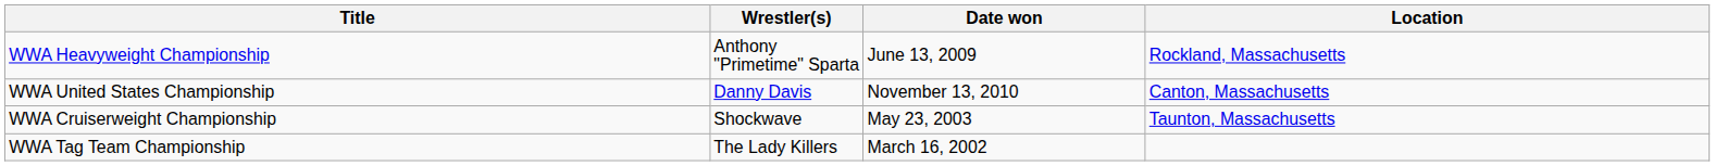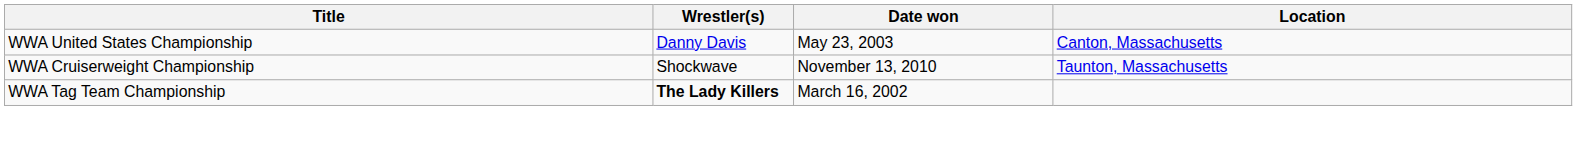- row: WWA Heavyweight Championship | Anthony "Primetime" Sparta | June 13, 2009 | Rockland, Massachusetts
WWA United States Championship | Date won: November 13, 2010 -> May 23, 2003
WWA Cruiserweight Championship | Date won: May 23, 2003 -> November 13, 2010
WWA Tag Team Championship | Wrestler(s): normal -> bold
